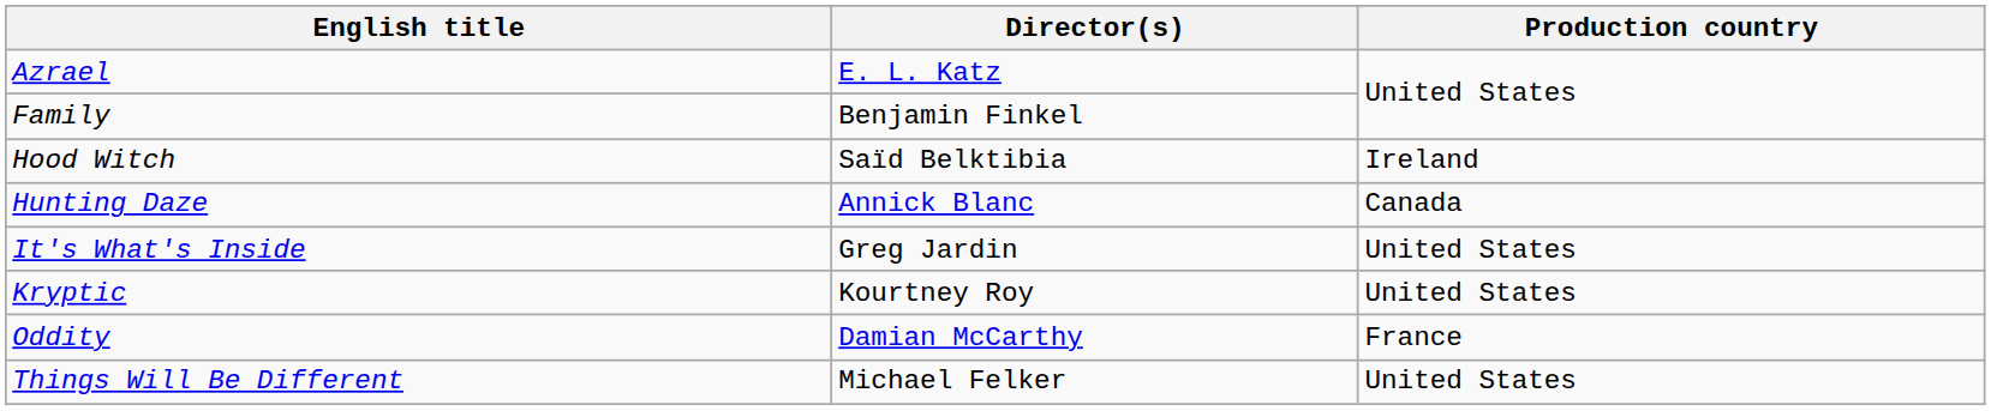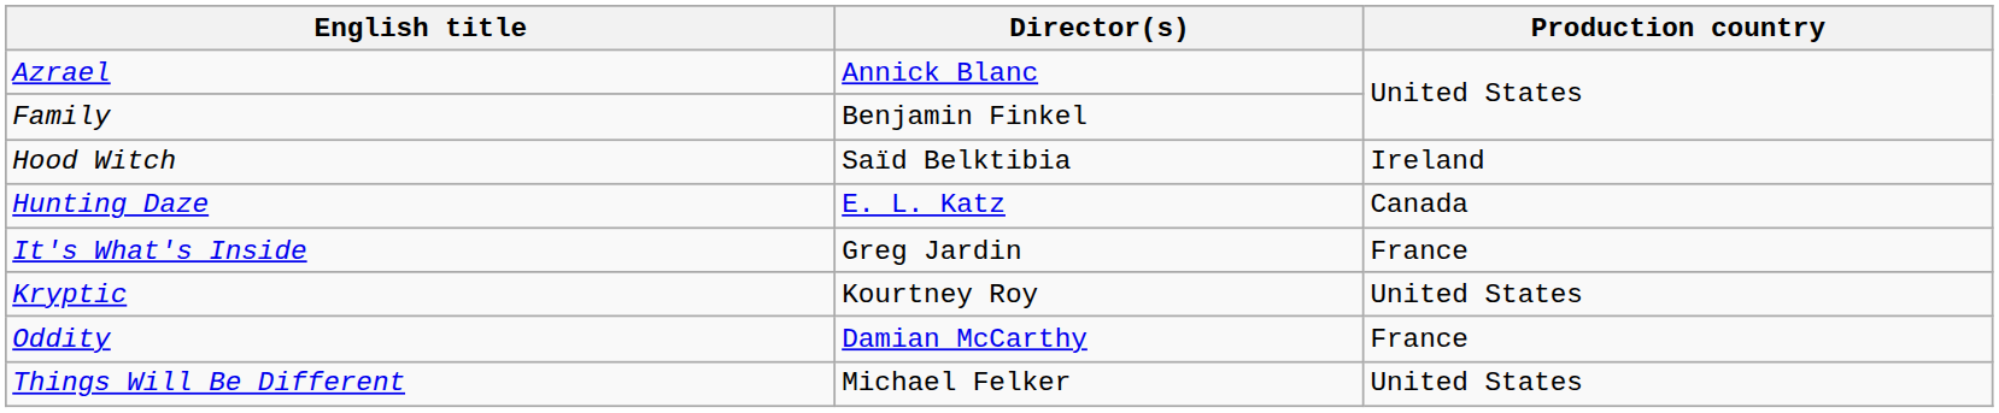Azrael | Director(s): E. L. Katz -> Annick Blanc
Hunting Daze | Director(s): Annick Blanc -> E. L. Katz
It's What's Inside | Production country: United States -> France
